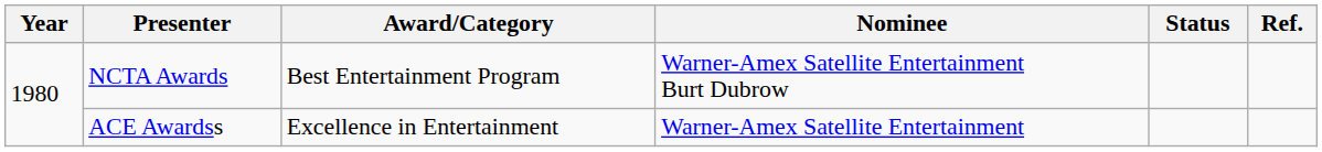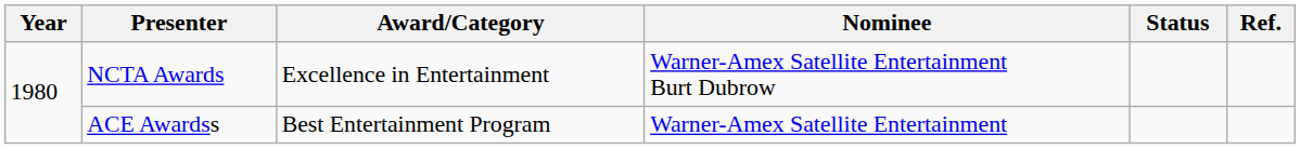NCTA Awards | Award/Category: Best Entertainment Program -> Excellence in Entertainment
ACE Awardss | Award/Category: Excellence in Entertainment -> Best Entertainment Program
